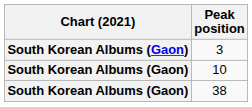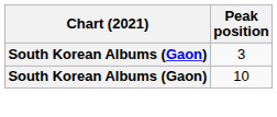- row: South Korean Albums (Gaon) | 38
